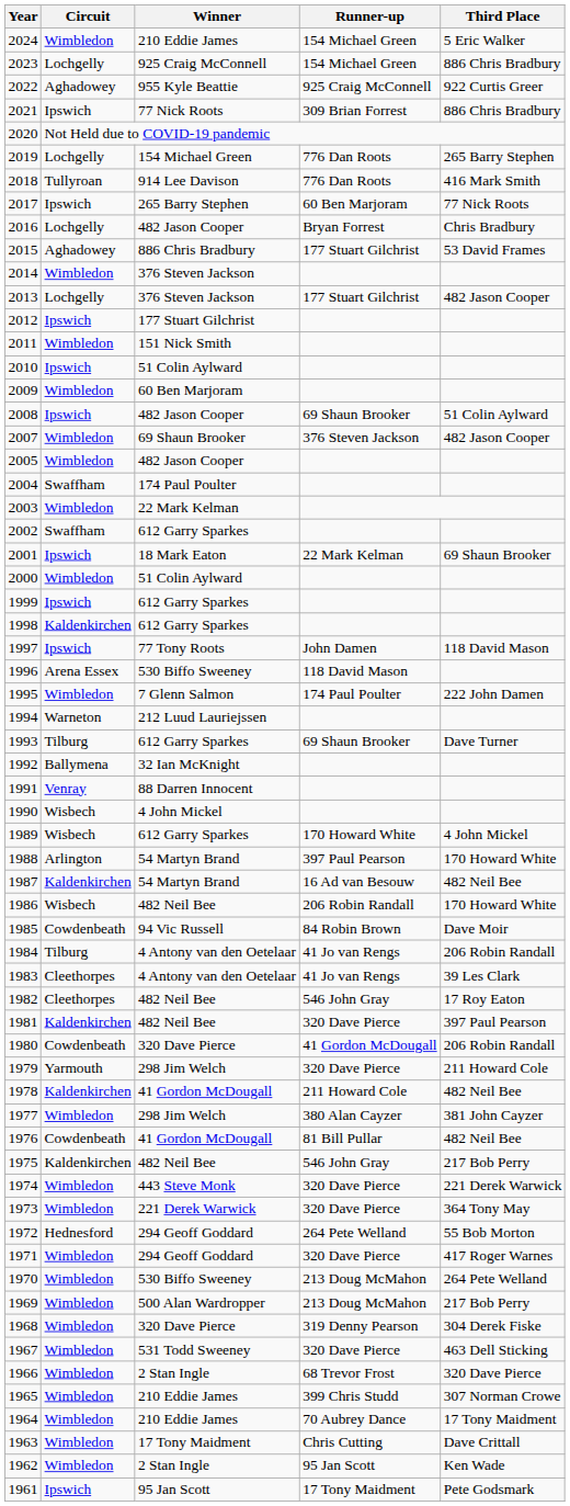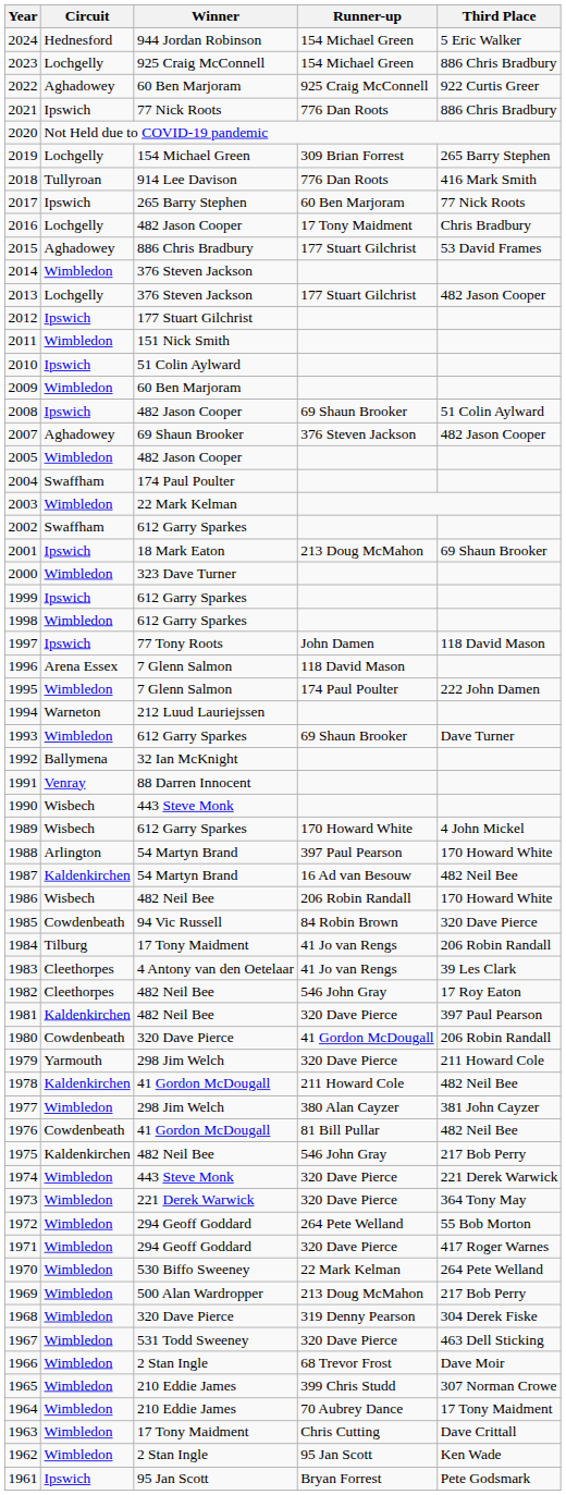2024 | Circuit: Wimbledon -> Hednesford
2024 | Winner: 210 Eddie James -> 944 Jordan Robinson
2022 | Winner: 955 Kyle Beattie -> 60 Ben Marjoram
2021 | Runner-up: 309 Brian Forrest -> 776 Dan Roots
2019 | Runner-up: 776 Dan Roots -> 309 Brian Forrest
2016 | Runner-up: Bryan Forrest -> 17 Tony Maidment
2007 | Circuit: Wimbledon -> Aghadowey
2001 | Runner-up: 22 Mark Kelman -> 213 Doug McMahon
2000 | Winner: 51 Colin Aylward -> 323 Dave Turner
1998 | Circuit: Kaldenkirchen -> Wimbledon
1996 | Winner: 530 Biffo Sweeney -> 7 Glenn Salmon
1993 | Circuit: Tilburg -> Wimbledon
1990 | Winner: 4 John Mickel -> 443 Steve Monk
1985 | Third Place: Dave Moir -> 320 Dave Pierce
1984 | Winner: 4 Antony van den Oetelaar -> 17 Tony Maidment
1972 | Circuit: Hednesford -> Wimbledon
1970 | Runner-up: 213 Doug McMahon -> 22 Mark Kelman
1966 | Third Place: 320 Dave Pierce -> Dave Moir
1961 | Runner-up: 17 Tony Maidment -> Bryan Forrest
